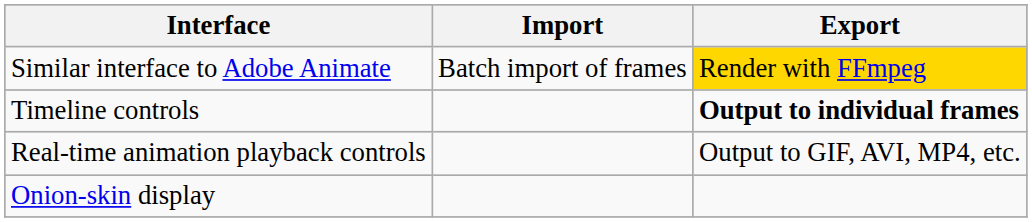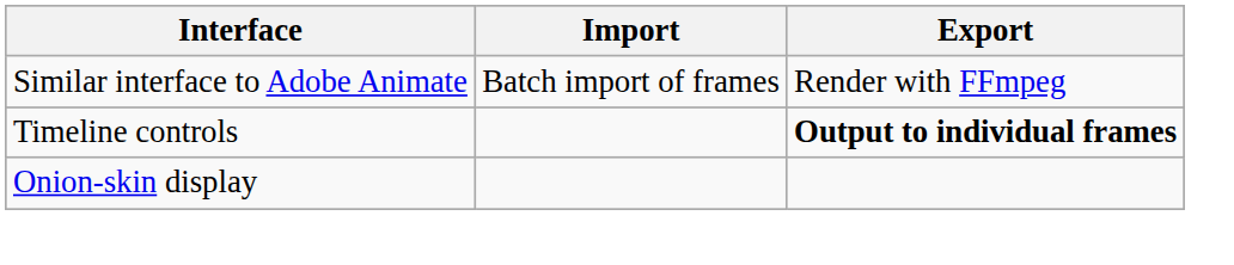Similar interface to Adobe Animate | Export: gold background -> no background
- row: Real-time animation playback controls | Output to GIF, AVI, MP4, etc.
